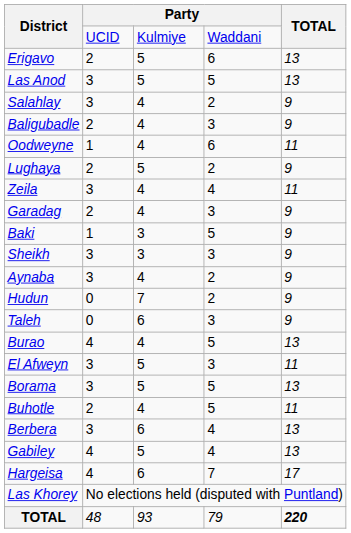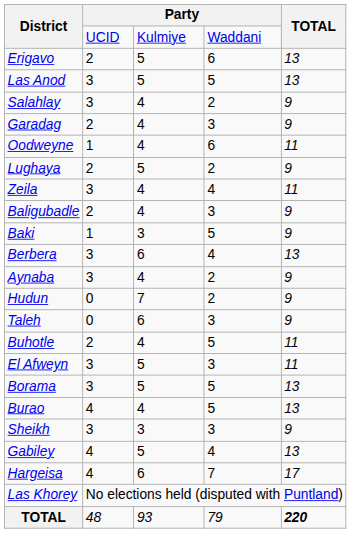rows swapped: Garadag <-> Baligubadle
rows swapped: Sheikh <-> Berbera
rows swapped: Buhotle <-> Burao
